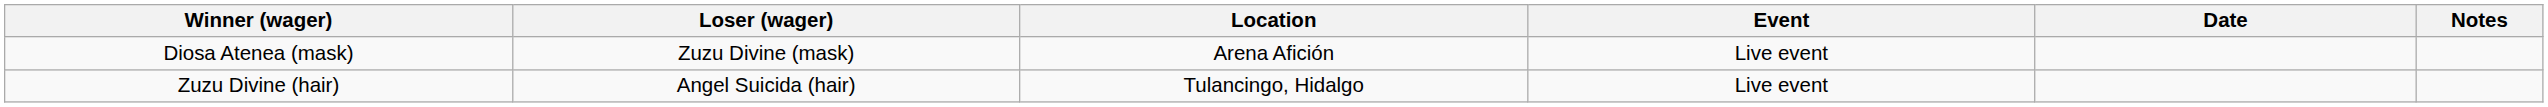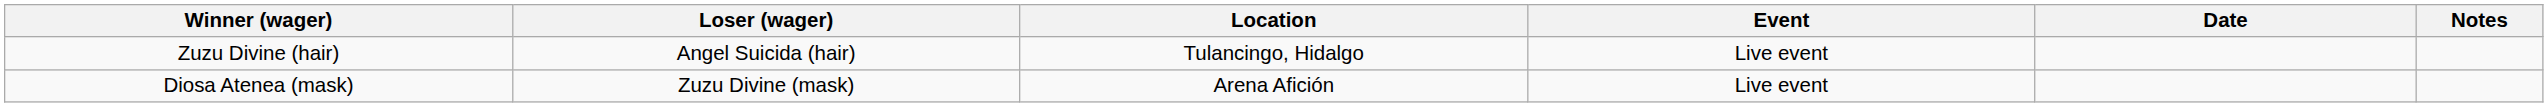rows swapped: Zuzu Divine (hair) <-> Diosa Atenea (mask)
